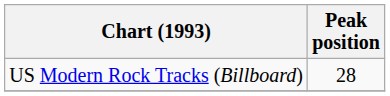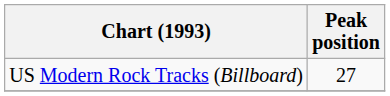US Modern Rock Tracks (Billboard) | Peak position: 28 -> 27
